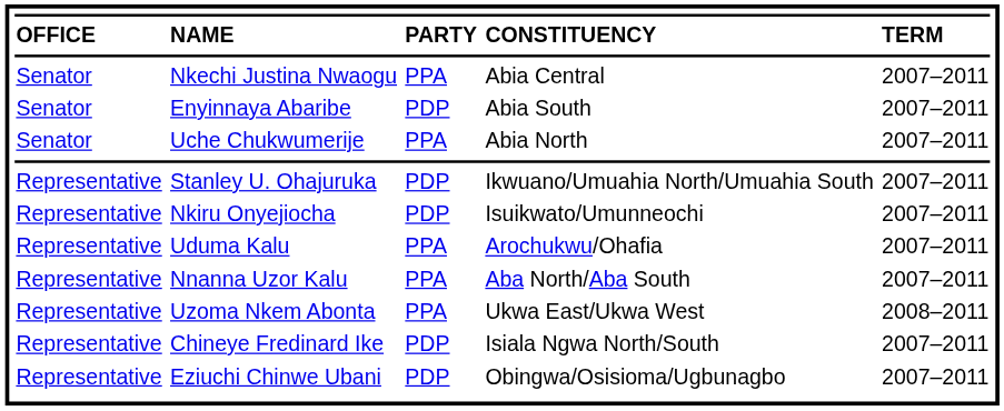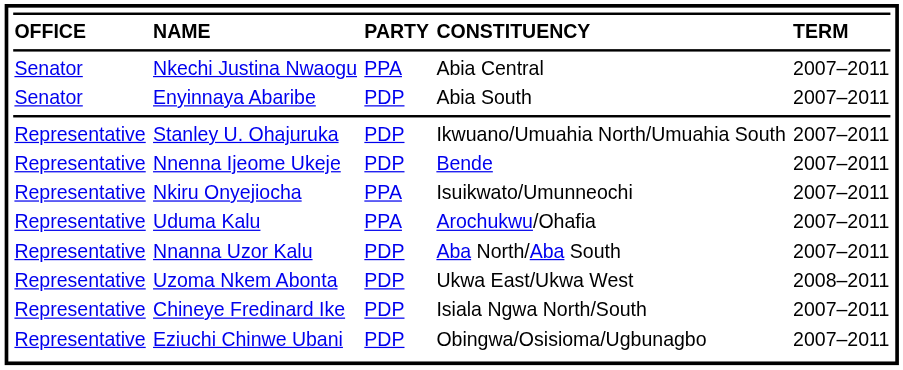- row: Senator | Uche Chukwumerije | PPA | Abia North | 2007–2011
+ row: Representative | Nnenna Ijeome Ukeje | PDP | Bende | 2007–2011
Nkiru Onyejiocha | column 3: PDP -> PPA
Nnanna Uzor Kalu | column 3: PPA -> PDP
Uzoma Nkem Abonta | column 3: PPA -> PDP
